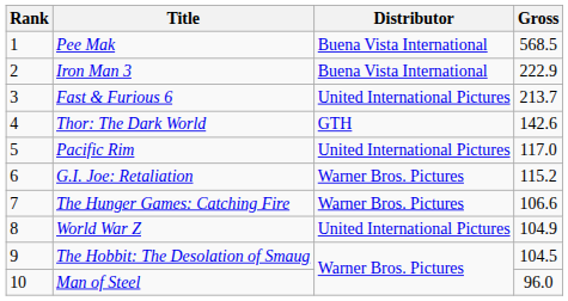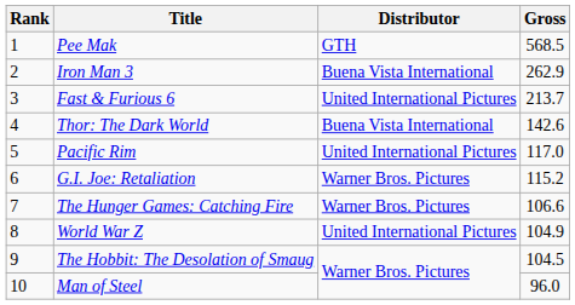Pee Mak | Distributor: Buena Vista International -> GTH
Iron Man 3 | Gross: 222.9 -> 262.9
Thor: The Dark World | Distributor: GTH -> Buena Vista International
